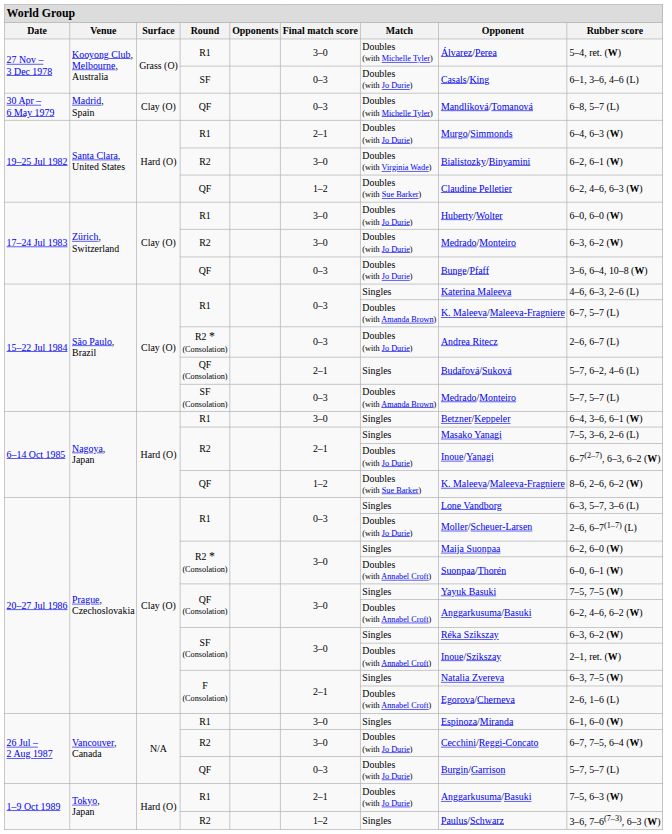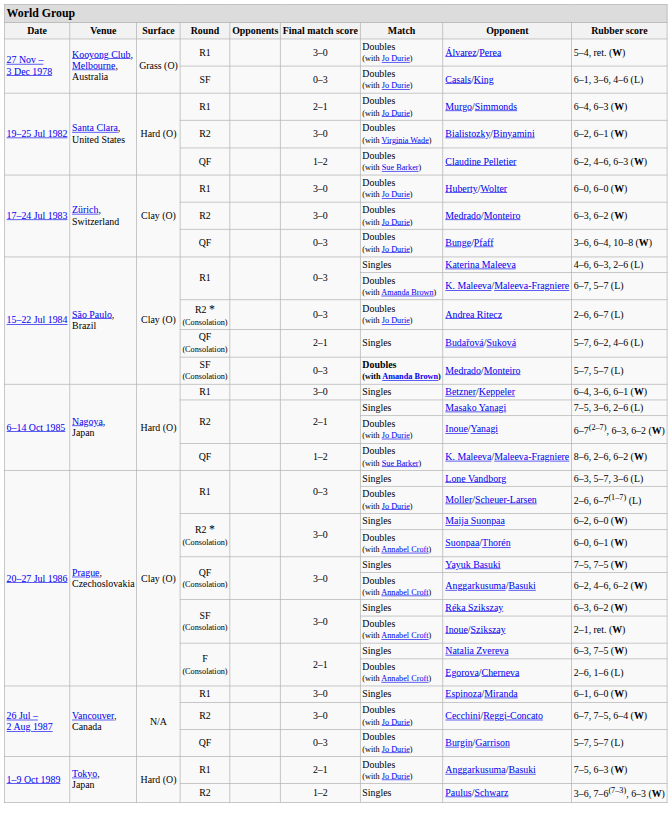27 Nov – 3 Dec 1978 / R1 | column 7: Doubles (with Michelle Tyler) -> Doubles (with Jo Durie)
- row: 30 Apr – 6 May 1979 | Madrid, Spain | Clay (O) | QF | 0–3 | Doubles (with Michelle Tyler) | Mandlíková/Tomanová | 6–8, 5–7 (L)
15–22 Jul 1984 / SF (Consolation) | column 7: normal -> bold
